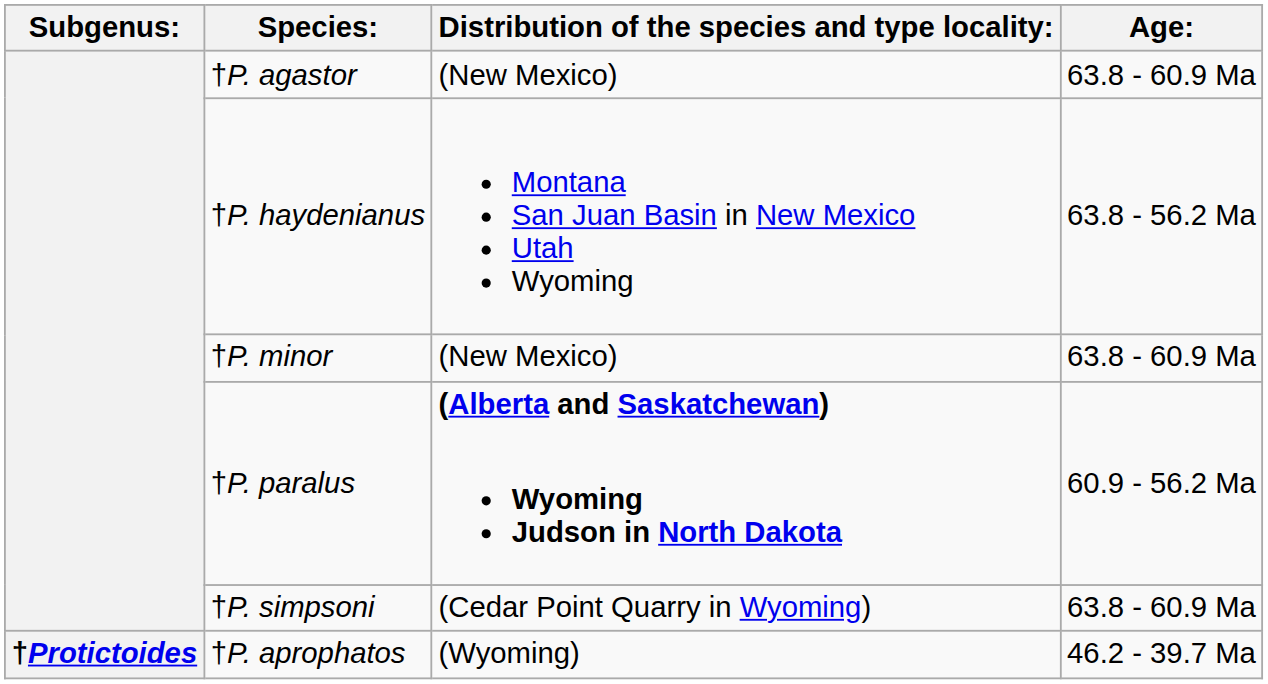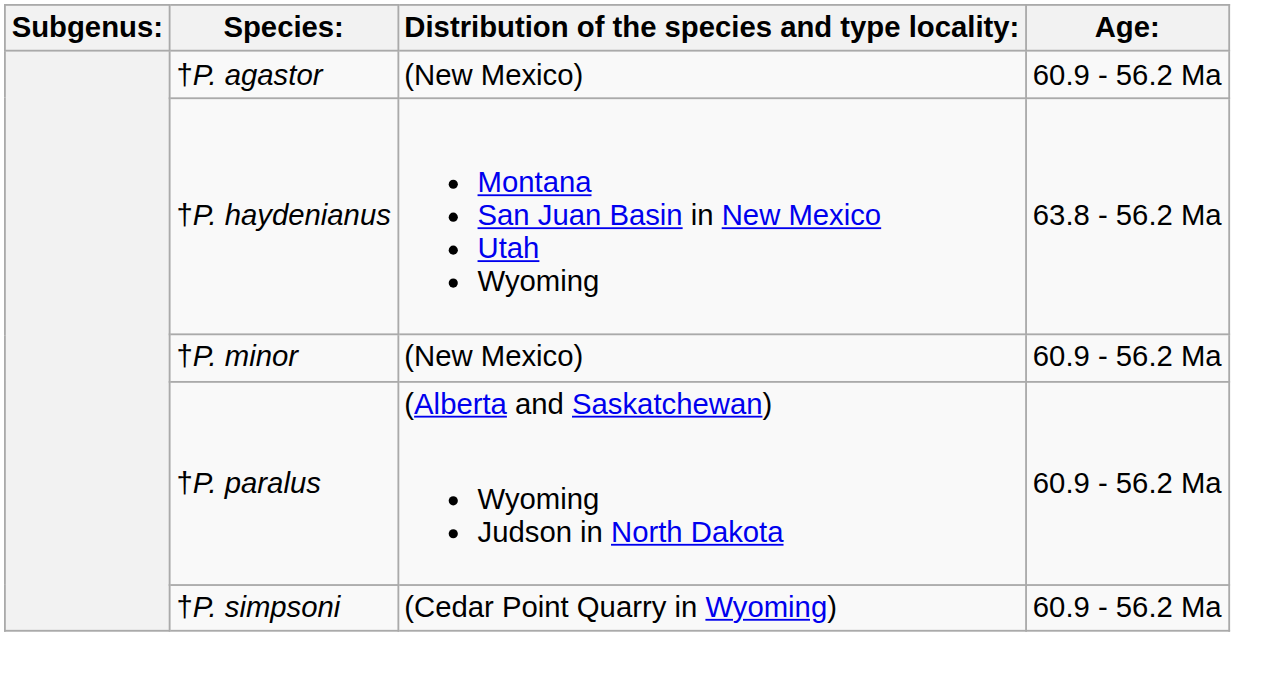†P. agastor | Age:: 63.8 - 60.9 Ma -> 60.9 - 56.2 Ma
†P. minor | Age:: 63.8 - 60.9 Ma -> 60.9 - 56.2 Ma
†P. paralus | Distribution of the species and type locality:: bold -> normal
†P. simpsoni | Age:: 63.8 - 60.9 Ma -> 60.9 - 56.2 Ma
- row: †Protictoides | †P. aprophatos | (Wyoming) | 46.2 - 39.7 Ma
